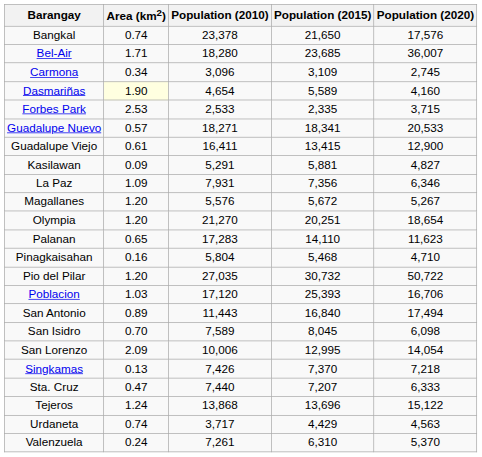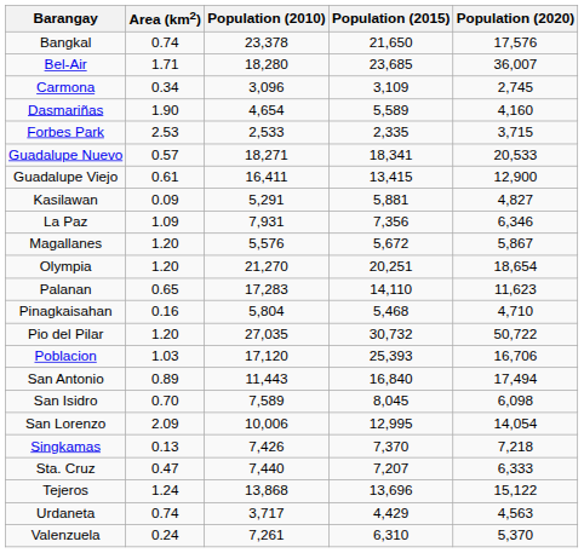Dasmariñas | Area (km2): lightyellow background -> no background
Magallanes | Population (2020): 5,267 -> 5,867
